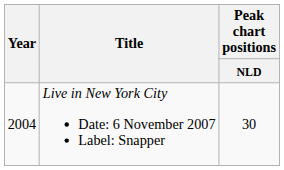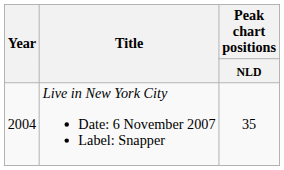Live in New York City Date: 6 November 2007 Label: Snapper | Peak chart positions / NLD: 30 -> 35
